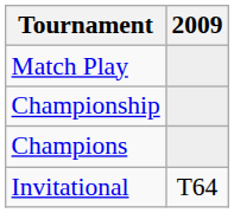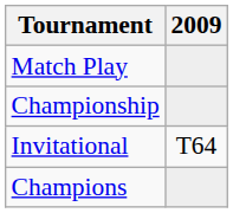rows swapped: Invitational <-> Champions
